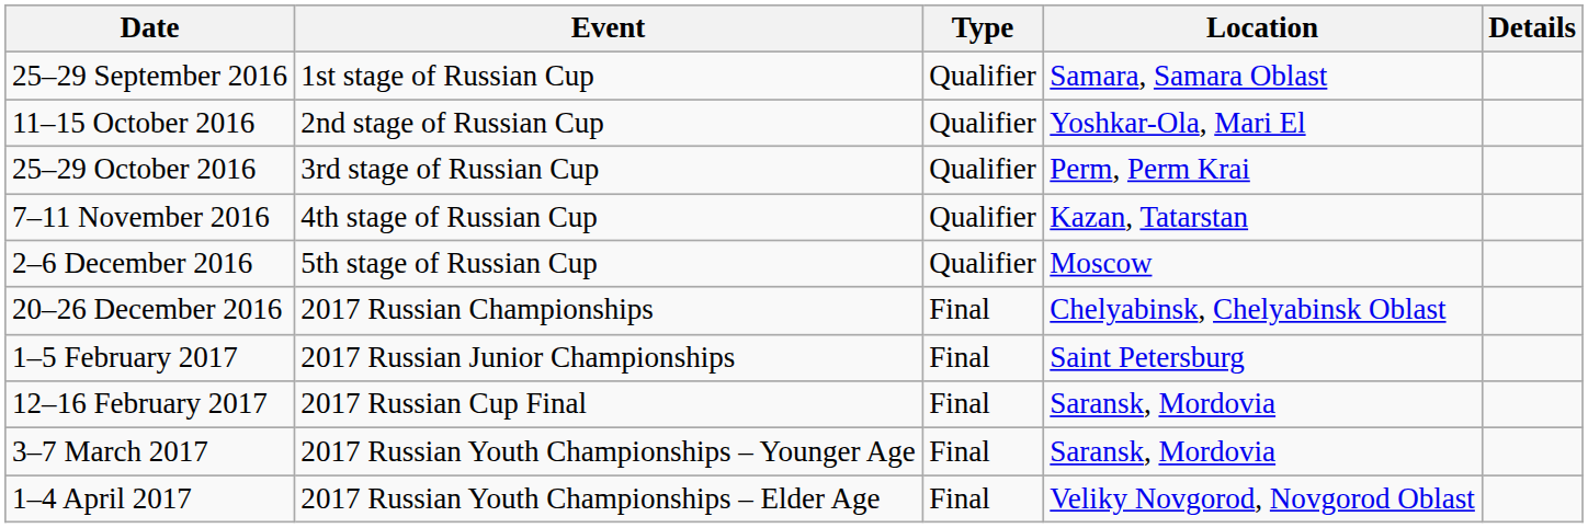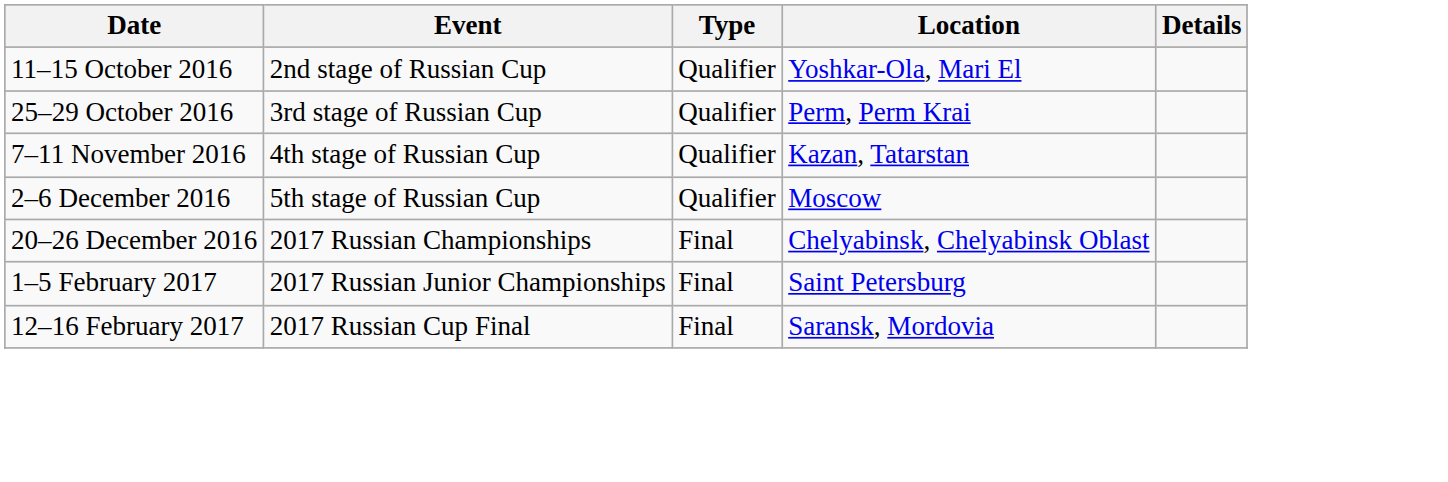- row: 25–29 September 2016 | 1st stage of Russian Cup | Qualifier | Samara, Samara Oblast
- row: 3–7 March 2017 | 2017 Russian Youth Championships – Younger Age | Final | Saransk, Mordovia
- row: 1–4 April 2017 | 2017 Russian Youth Championships – Elder Age | Final | Veliky Novgorod, Novgorod Oblast
